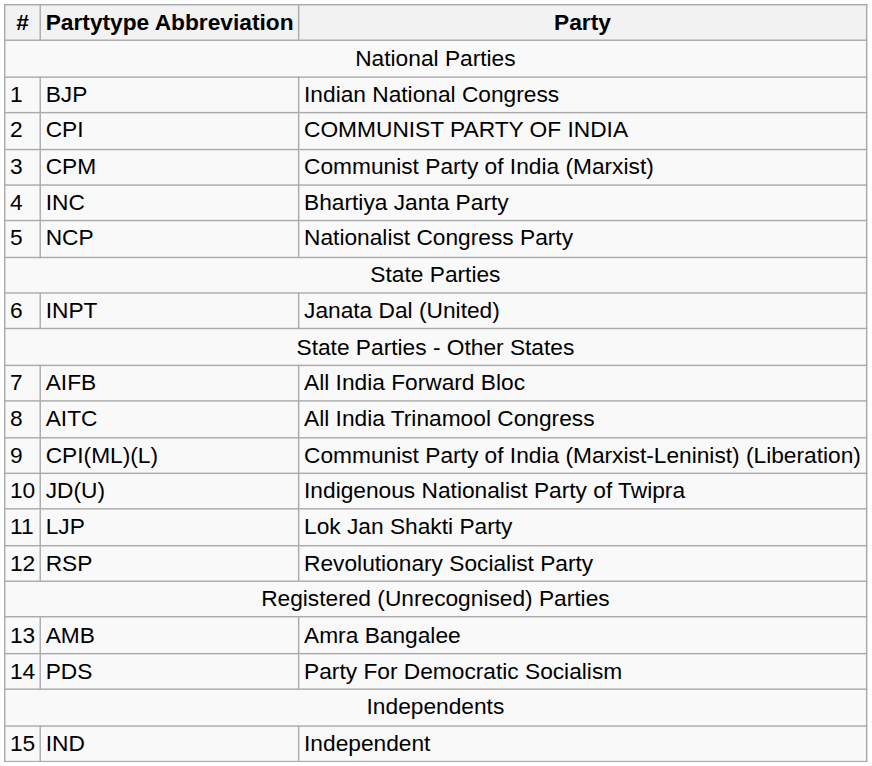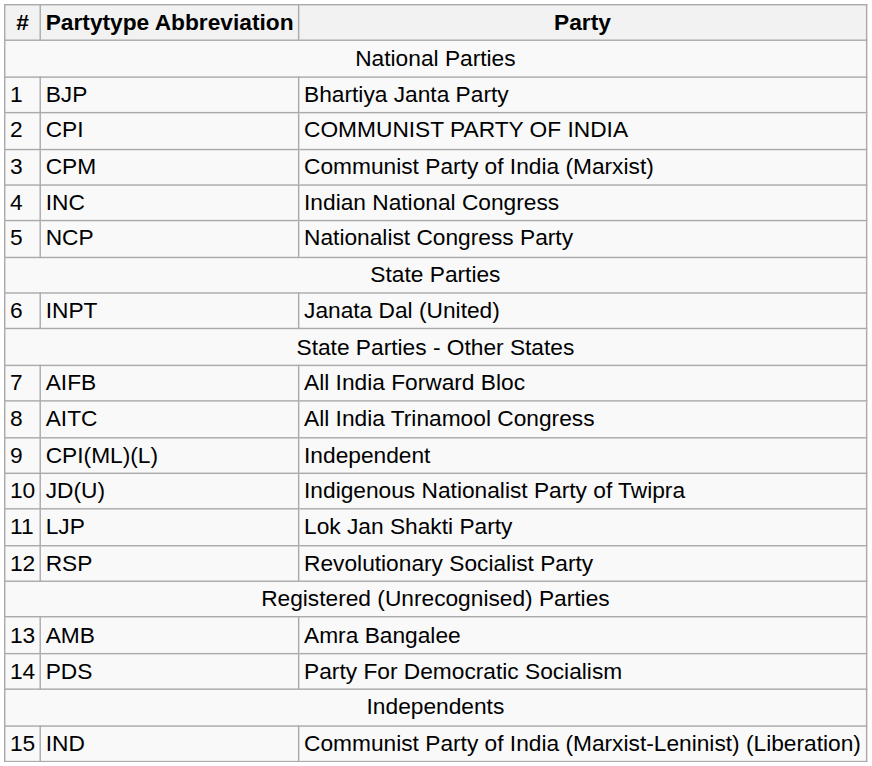BJP | Party: Indian National Congress -> Bhartiya Janta Party
INC | Party: Bhartiya Janta Party -> Indian National Congress
CPI(ML)(L) | Party: Communist Party of India (Marxist-Leninist) (Liberation) -> Independent
IND | Party: Independent -> Communist Party of India (Marxist-Leninist) (Liberation)
